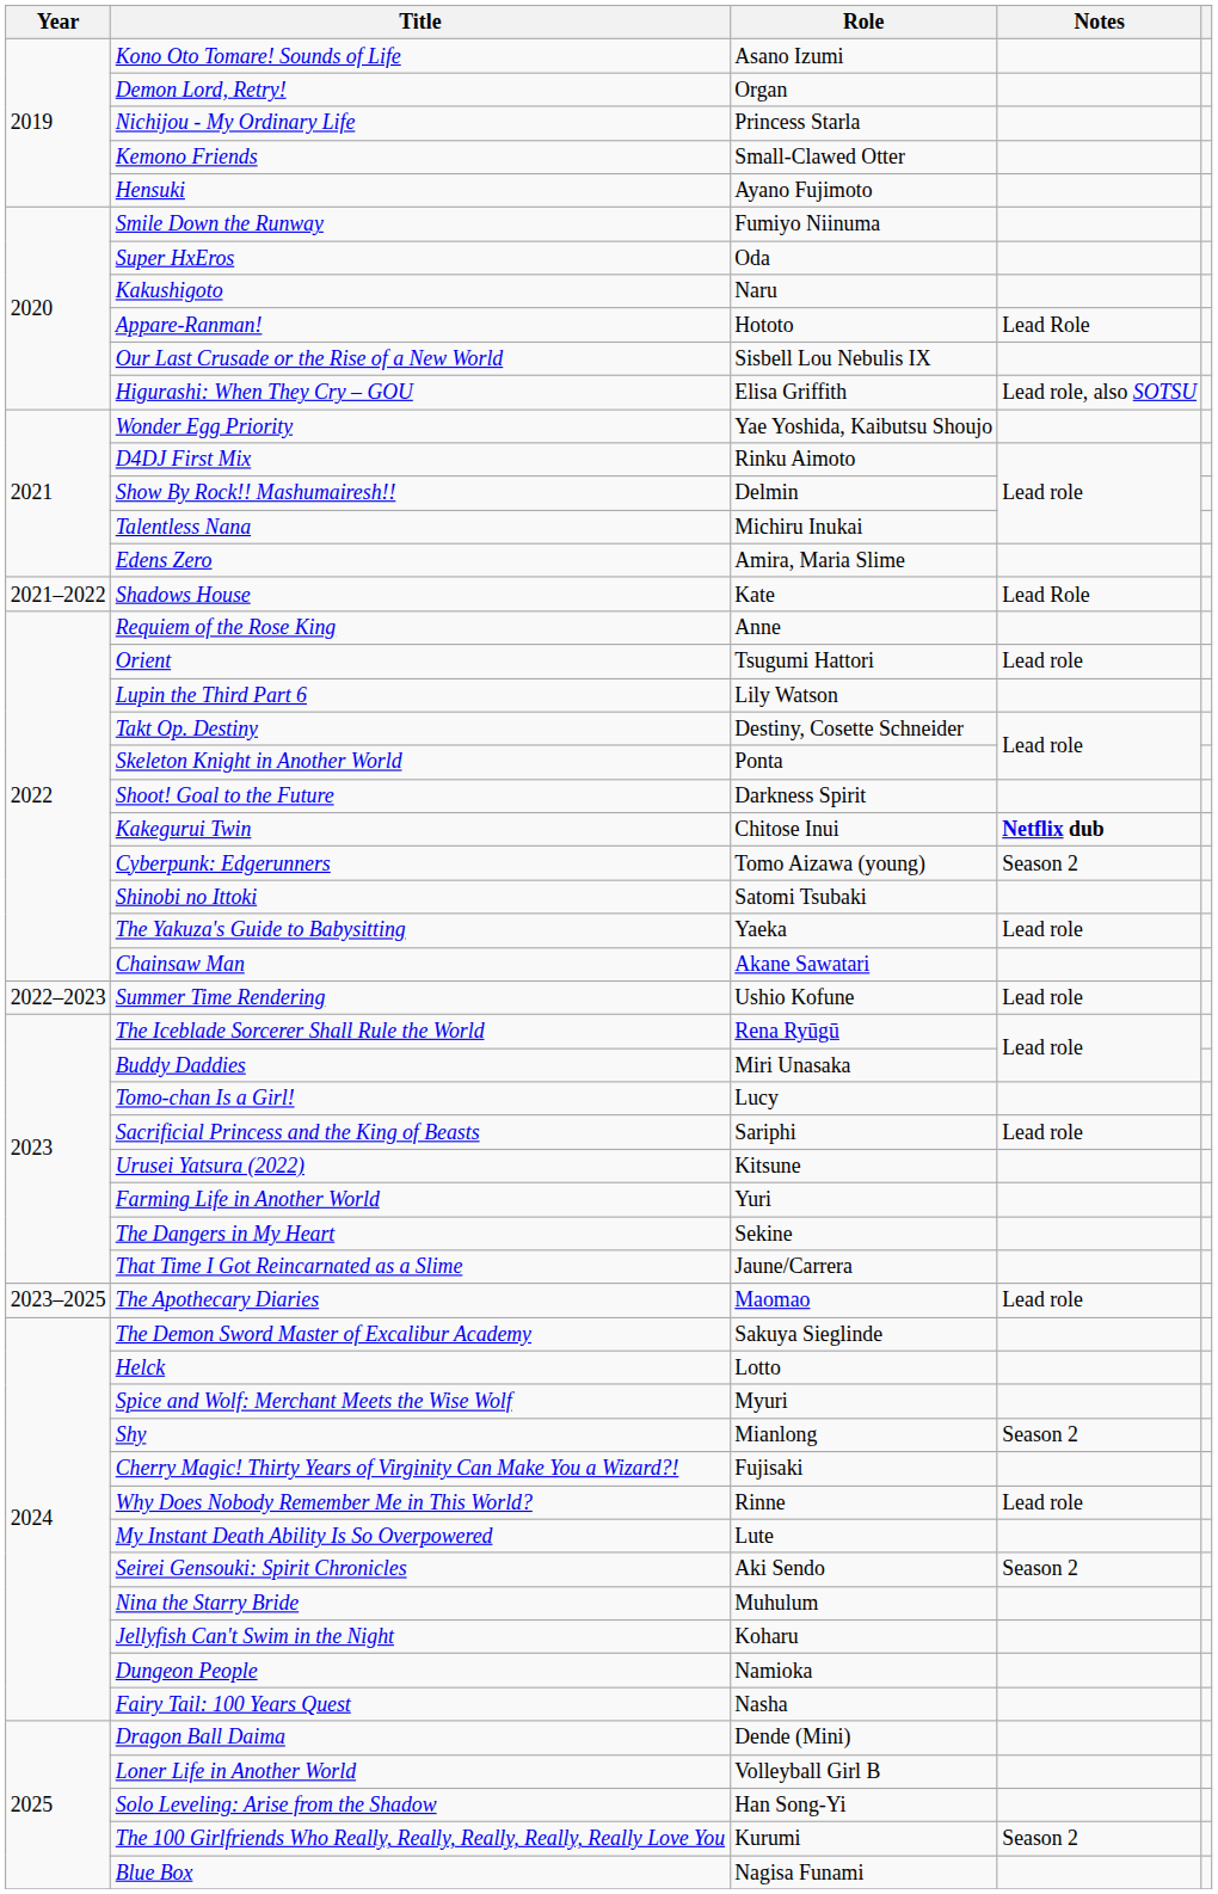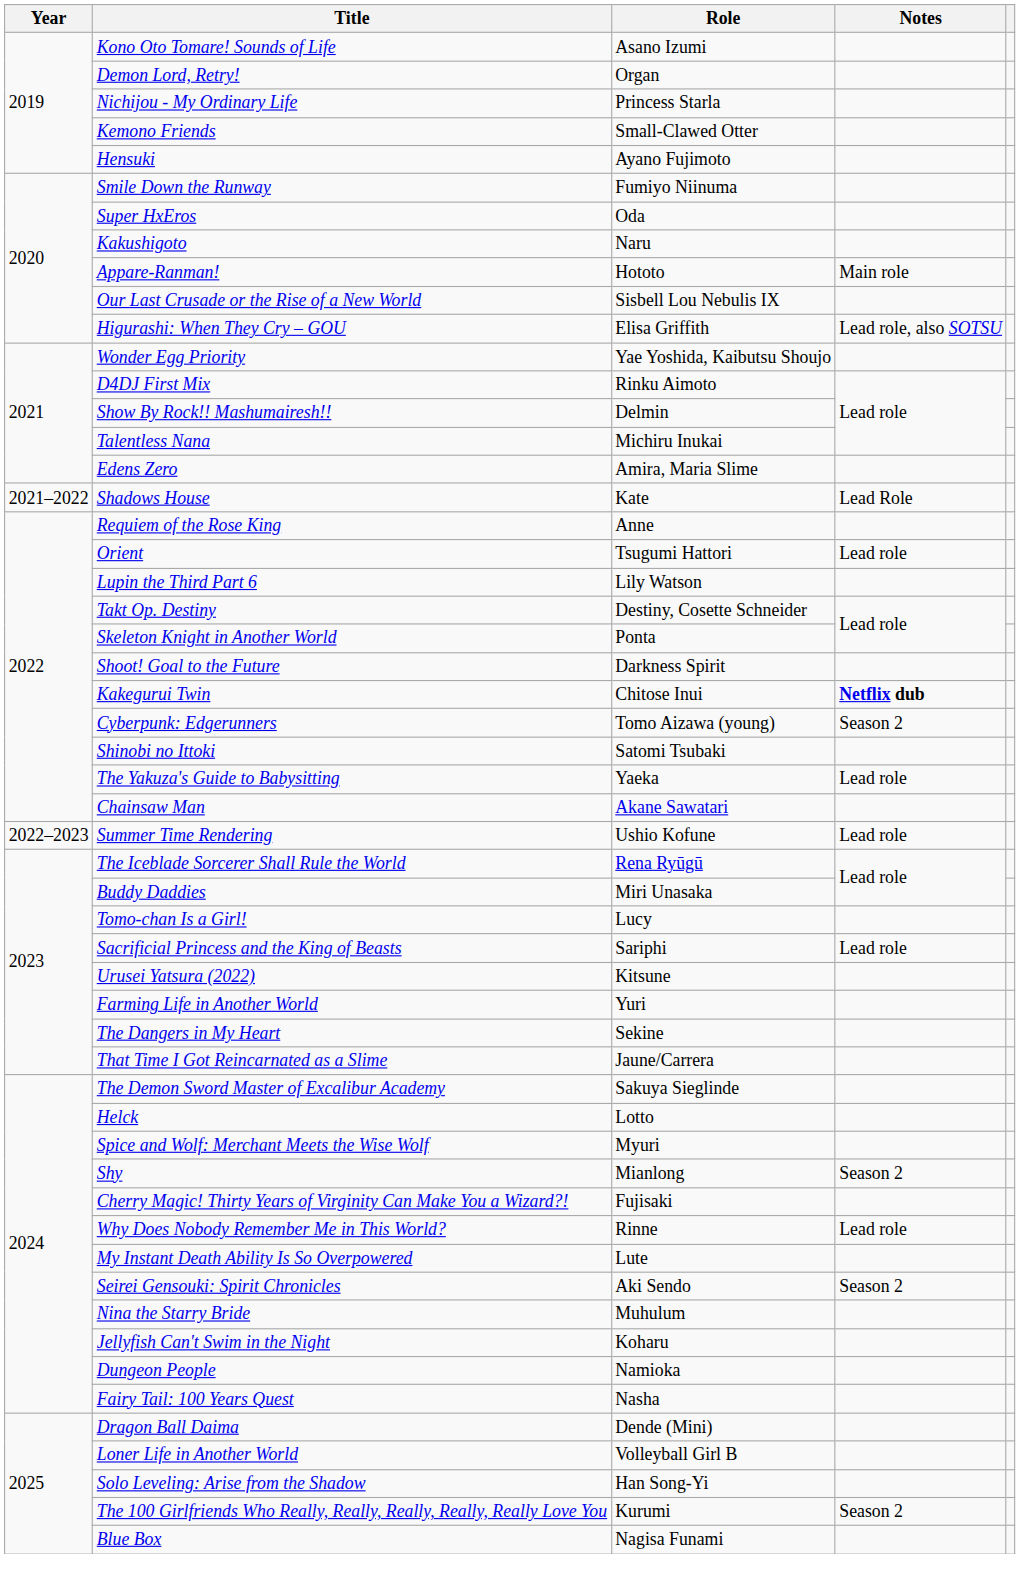Appare-Ranman! | Notes: Lead Role -> Main role
- row: 2023–2025 | The Apothecary Diaries | Maomao | Lead role
